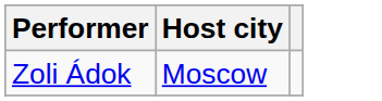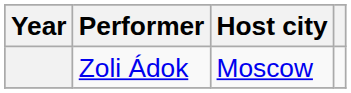+ column: Year
